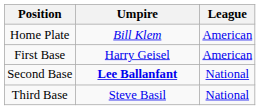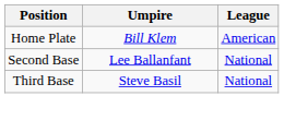- row: First Base | Harry Geisel | American
Second Base | Umpire: bold -> normal
